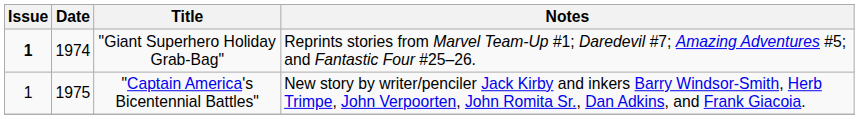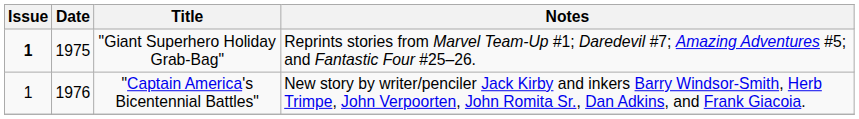"Giant Superhero Holiday Grab-Bag" | Date: 1974 -> 1975
"Captain America's Bicentennial Battles" | Date: 1975 -> 1976
